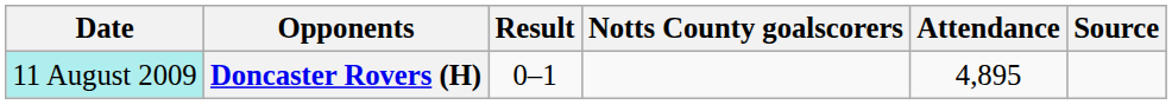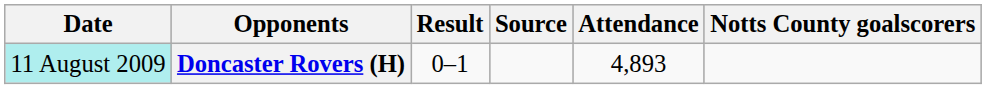columns swapped: Notts County goalscorers <-> Source
Doncaster Rovers (H) | Attendance: 4,895 -> 4,893
